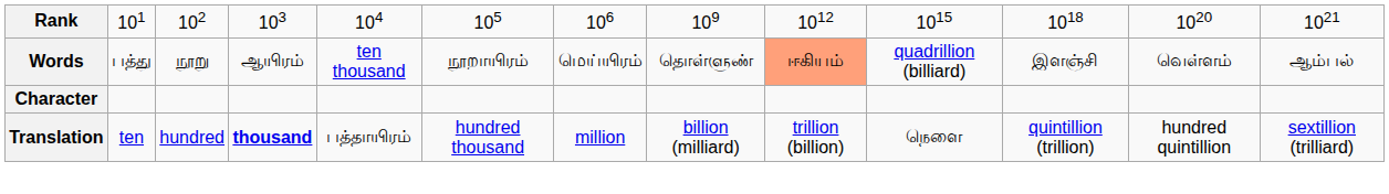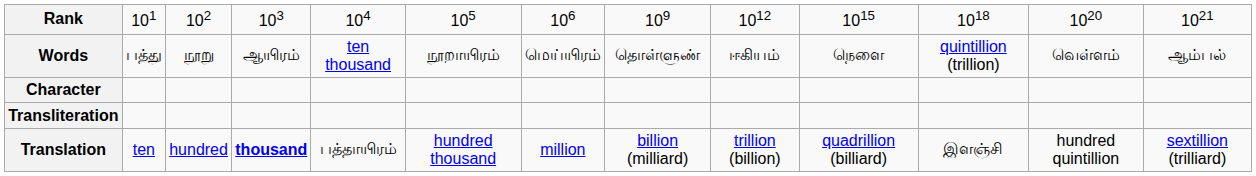Words | column 9: lightsalmon background -> no background
Words | column 10: quadrillion (billiard) -> நெளை
Words | column 11: இளஞ்சி -> quintillion (trillion)
+ row: Transliteration
Translation | column 10: நெளை -> quadrillion (billiard)
Translation | column 11: quintillion (trillion) -> இளஞ்சி
